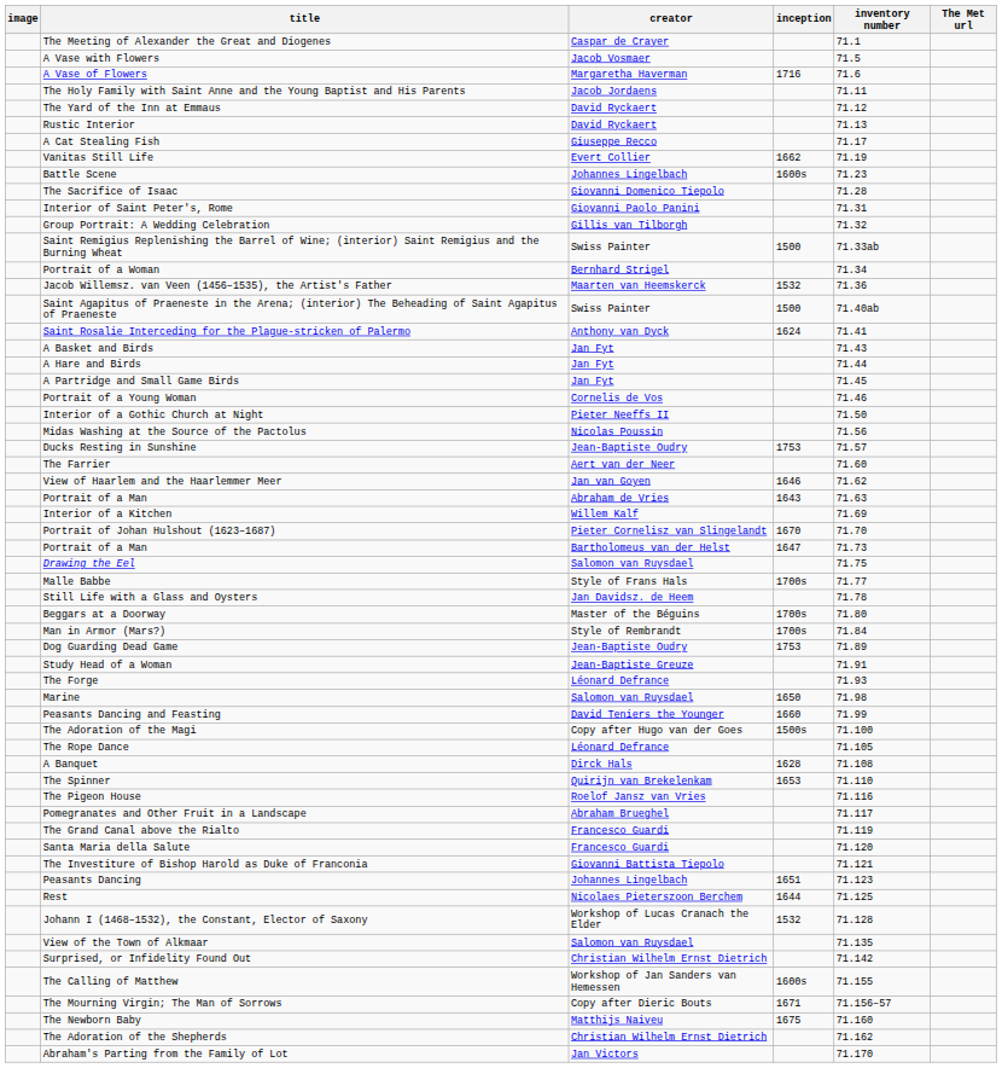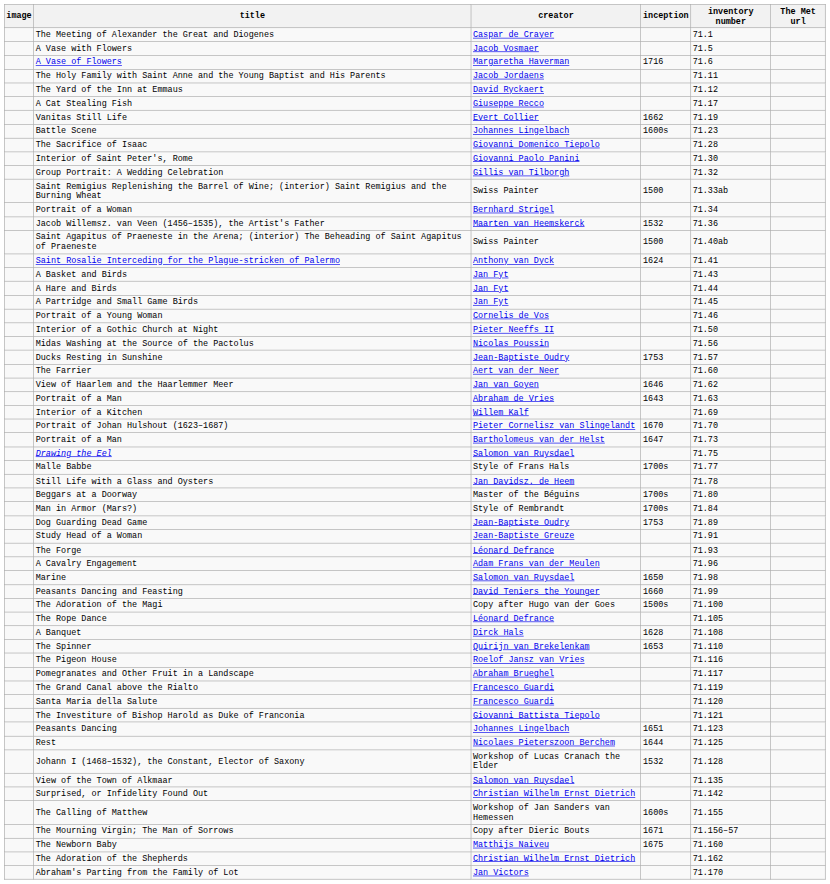- row: Rustic Interior | David Ryckaert | 71.13
Interior of Saint Peter's, Rome | inventory number: 71.31 -> 71.30
+ row: A Cavalry Engagement | Adam Frans van der Meulen | 71.96
